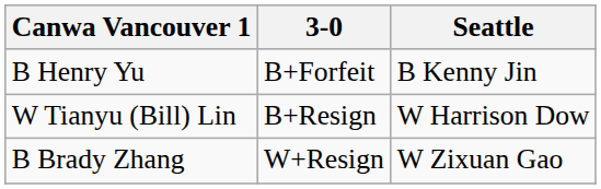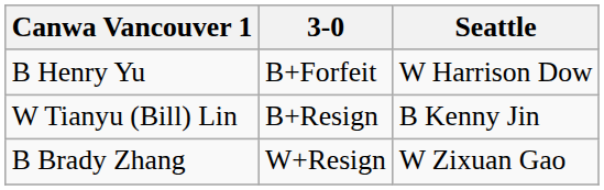B Henry Yu | Seattle: B Kenny Jin -> W Harrison Dow
W Tianyu (Bill) Lin | Seattle: W Harrison Dow -> B Kenny Jin
